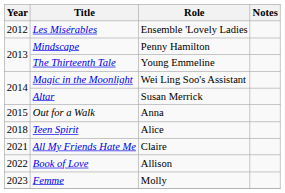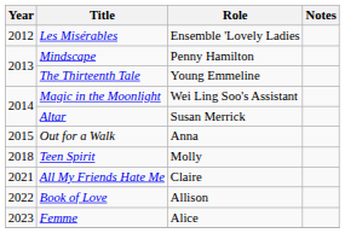Teen Spirit | Role: Alice -> Molly
Femme | Role: Molly -> Alice
